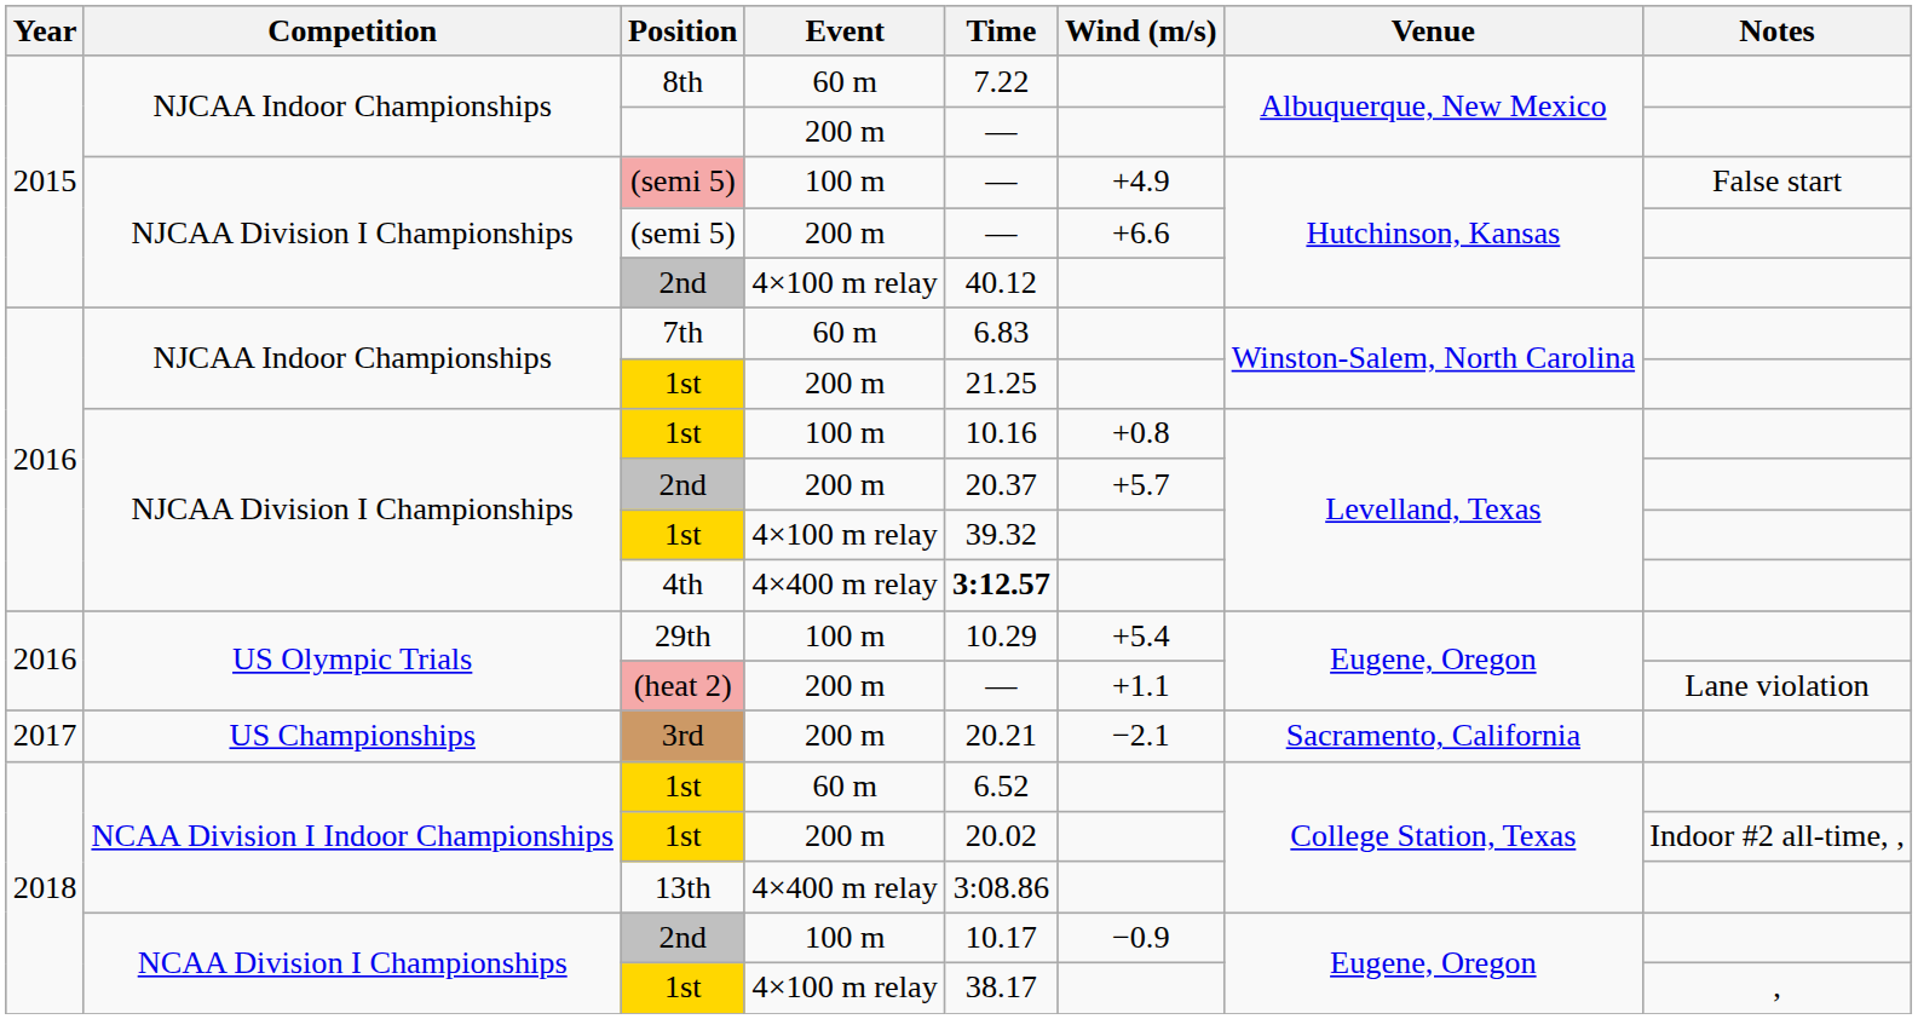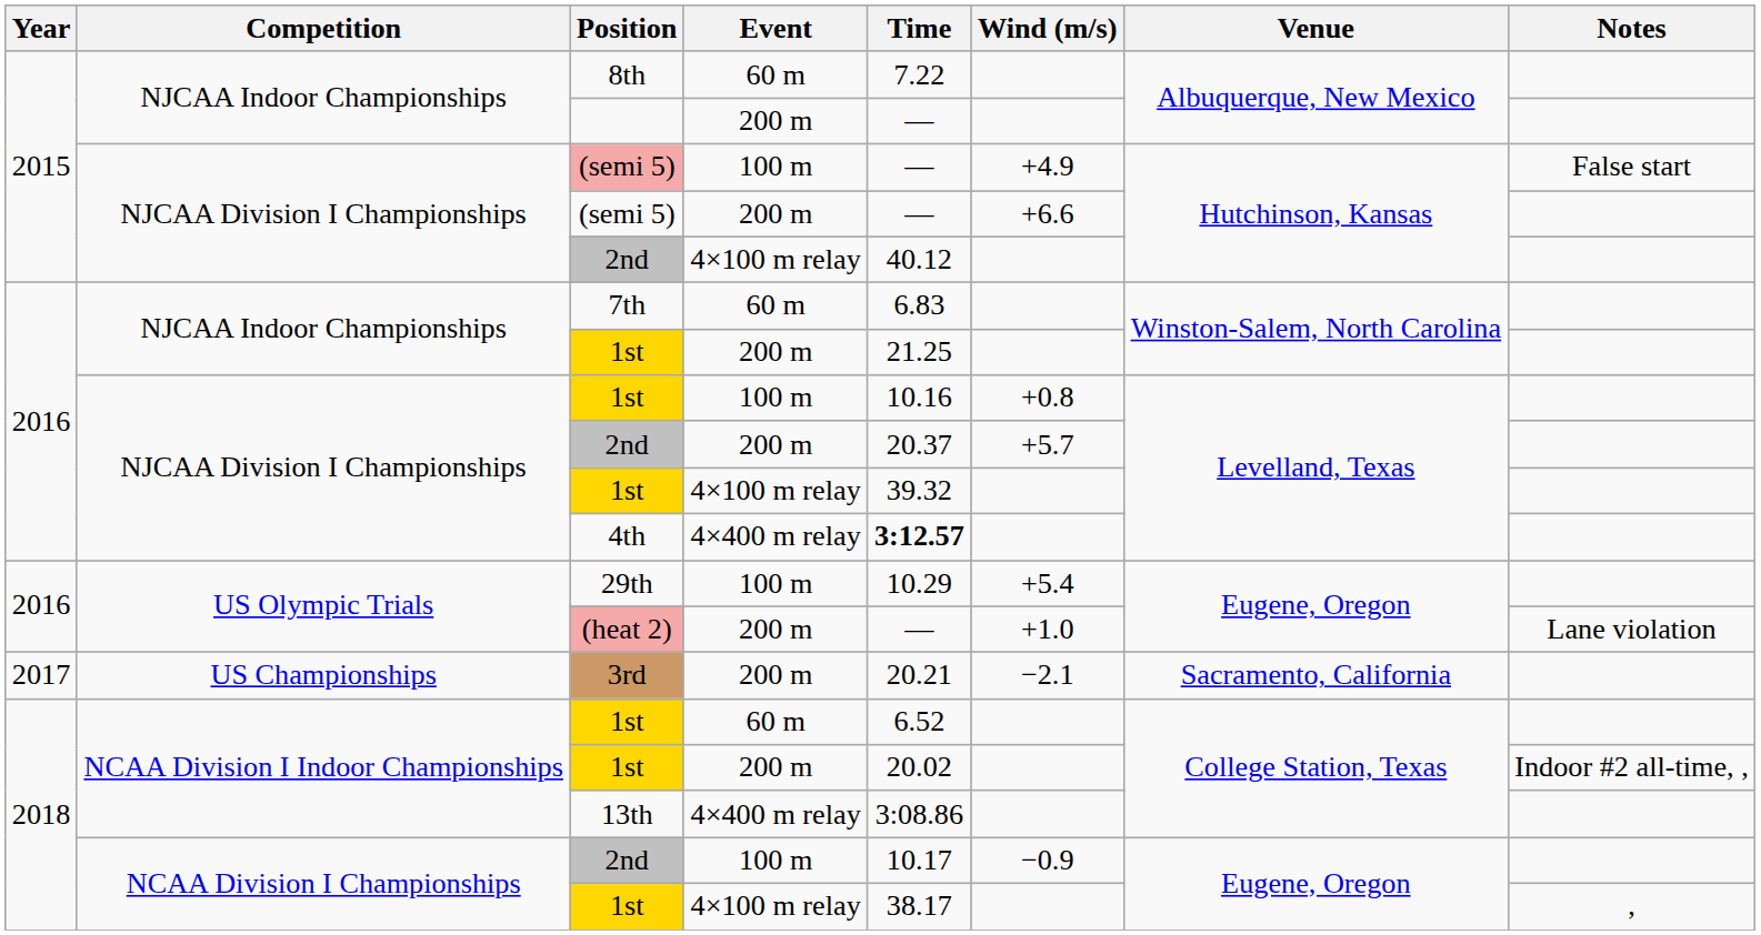(heat 2) | Wind (m/s): +1.1 -> +1.0
